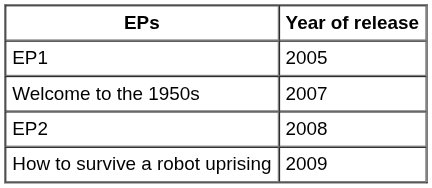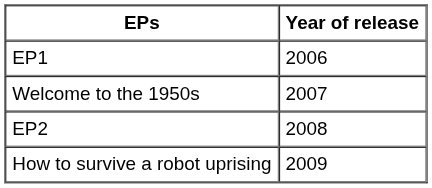EP1 | Year of release: 2005 -> 2006
